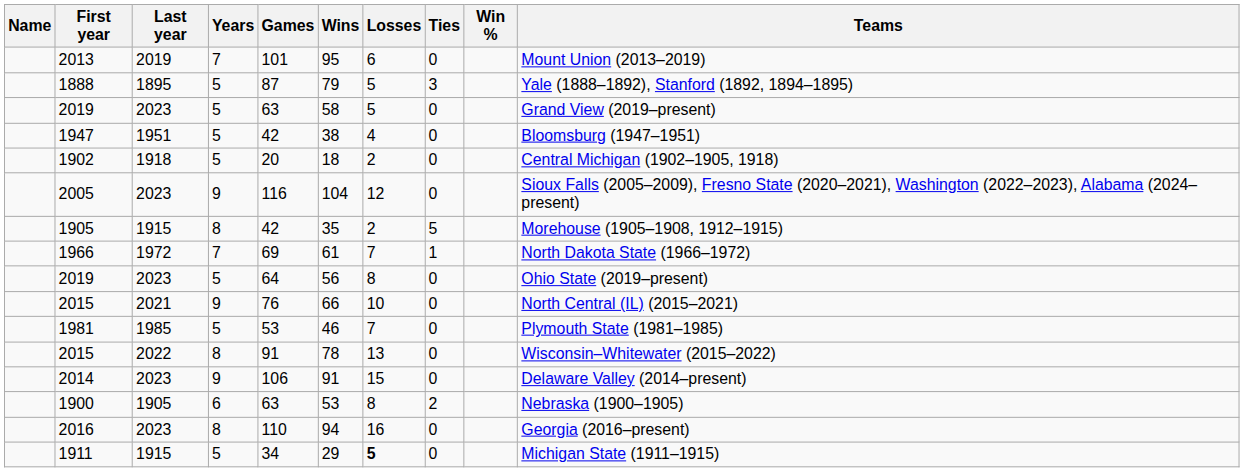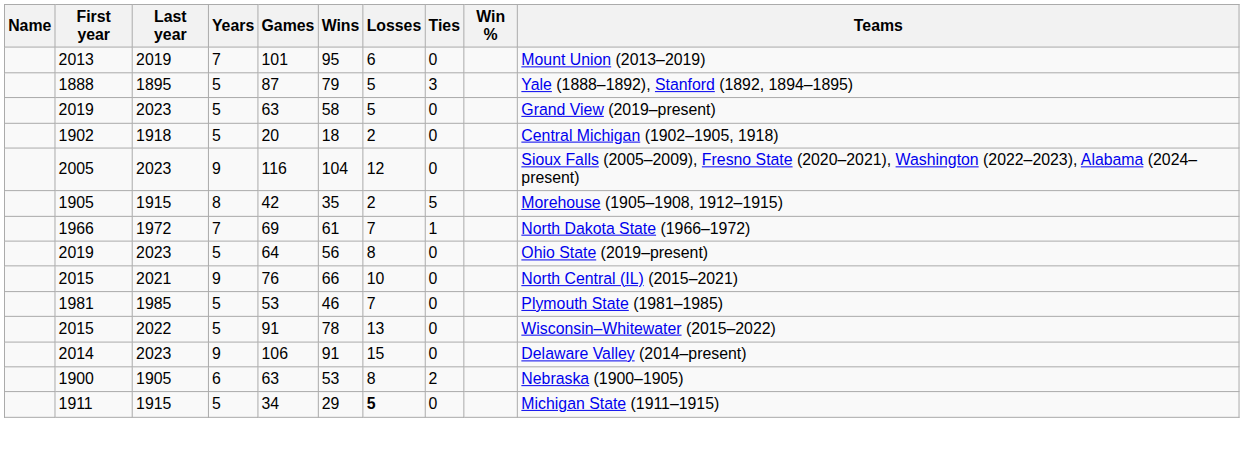- row: 1947 | 1951 | 5 | 42 | 38 | 4 | 0 | Bloomsburg (1947–1951)
2015 / 2022 | Years: 8 -> 5
- row: 2016 | 2023 | 8 | 110 | 94 | 16 | 0 | Georgia (2016–present)
